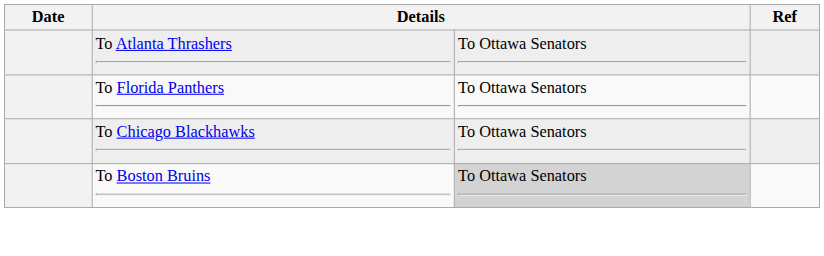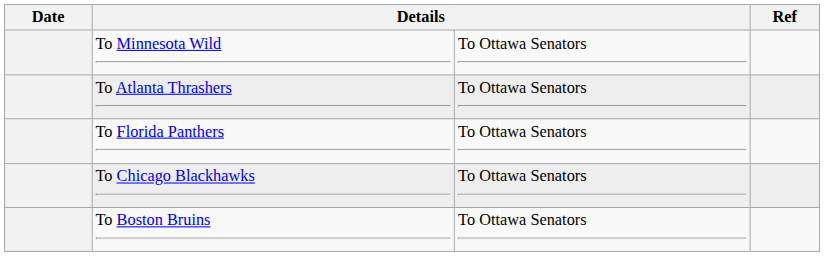+ row: To Minnesota Wild | To Ottawa Senators
To Boston Bruins | column 3: lightgrey background -> no background
